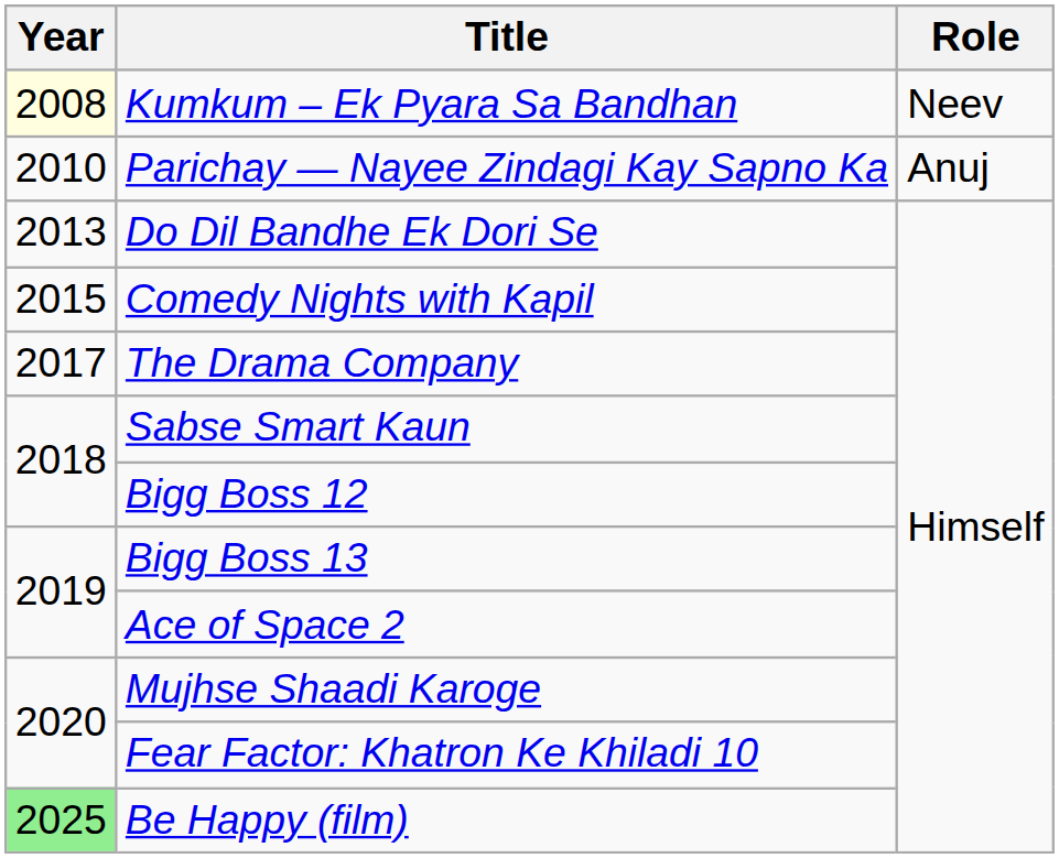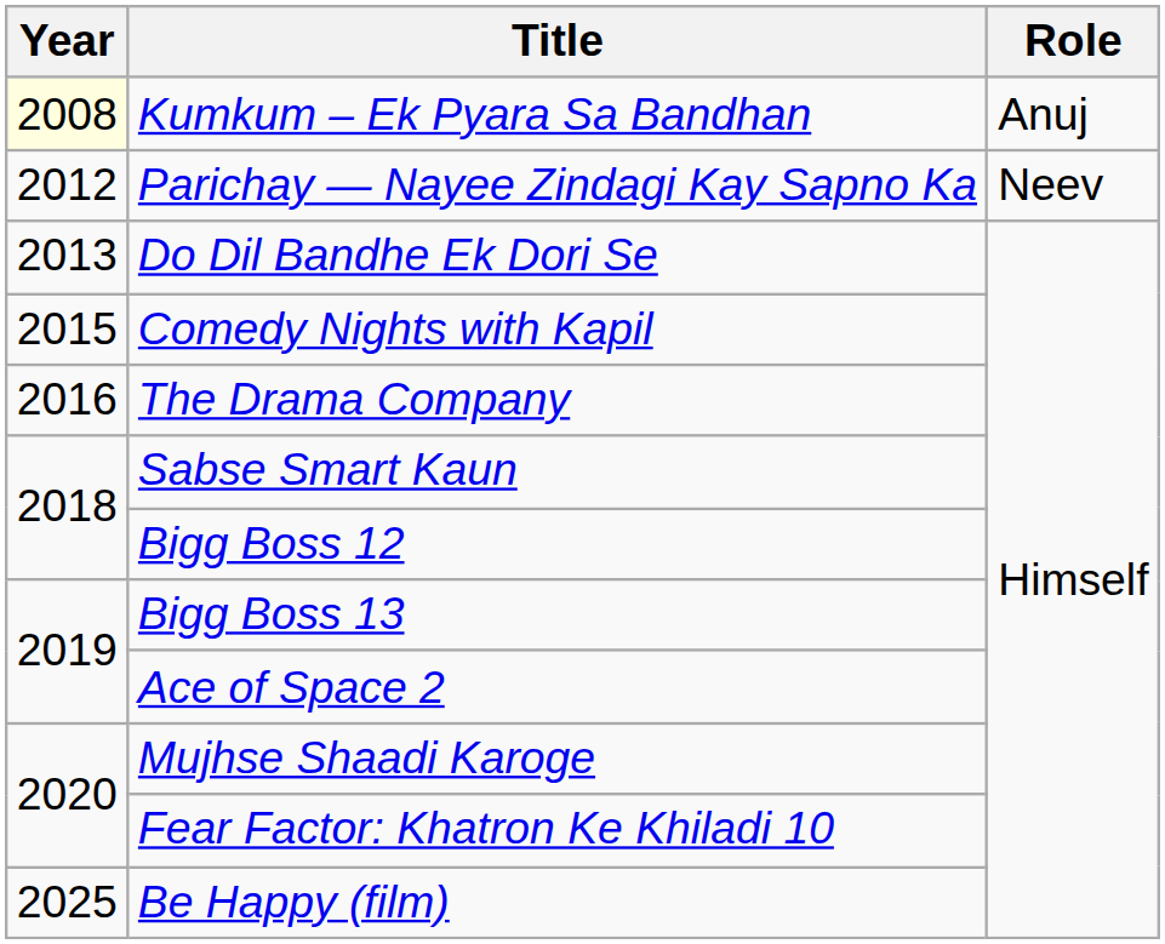Kumkum – Ek Pyara Sa Bandhan | Role: Neev -> Anuj
Parichay — Nayee Zindagi Kay Sapno Ka | Year: 2010 -> 2012
Parichay — Nayee Zindagi Kay Sapno Ka | Role: Anuj -> Neev
The Drama Company | Year: 2017 -> 2016
Be Happy (film) | Year: lightgreen background -> no background
